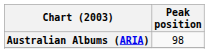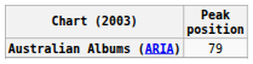Australian Albums (ARIA) | Peak position: 98 -> 79
